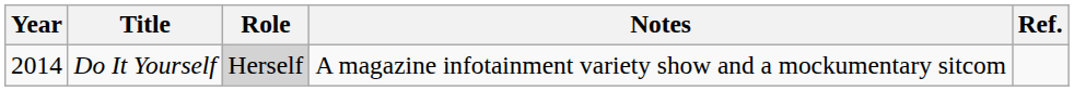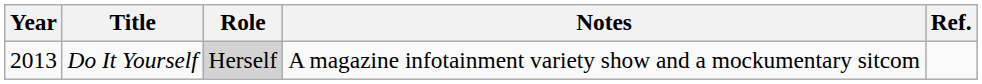Do It Yourself | Year: 2014 -> 2013
